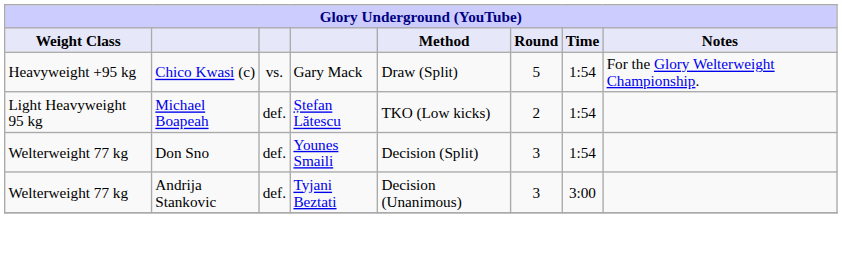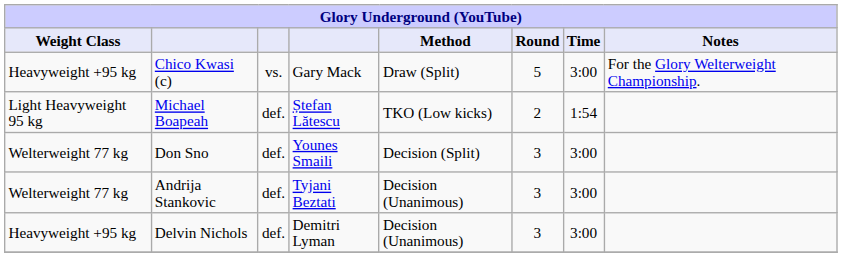Chico Kwasi (c) | Time: 1:54 -> 3:00
Don Sno | Time: 1:54 -> 3:00
+ row: Heavyweight +95 kg | Delvin Nichols | def. | Demitri Lyman | Decision (Unanimous) | 3 | 3:00
